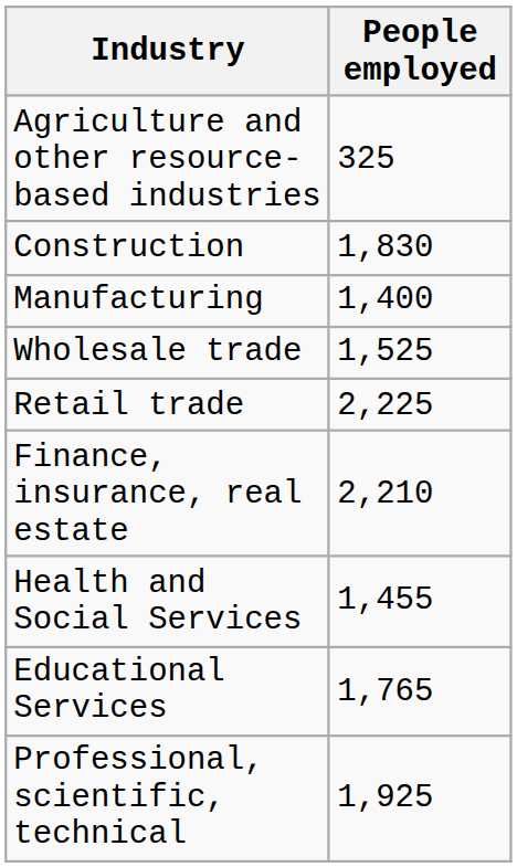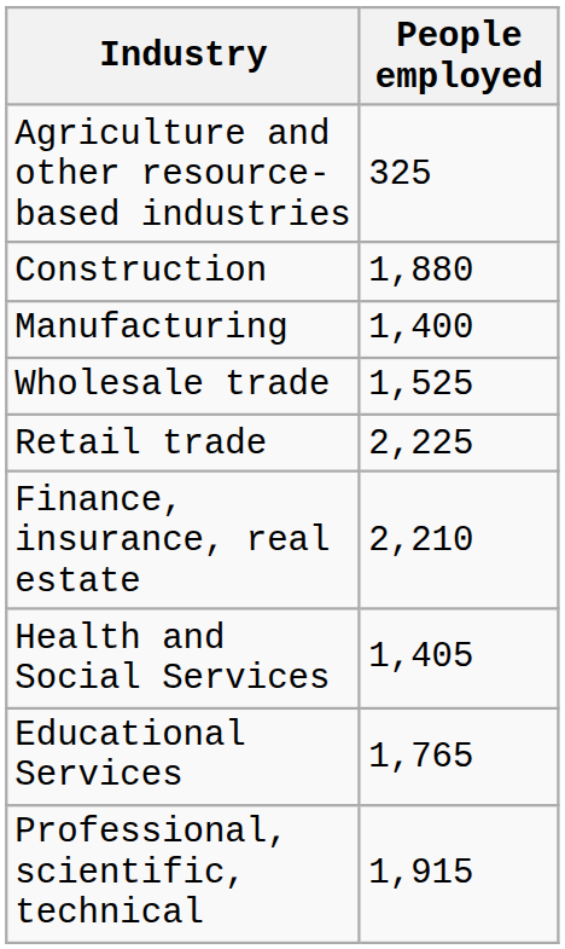Construction | People employed: 1,830 -> 1,880
Health and Social Services | People employed: 1,455 -> 1,405
Professional, scientific, technical | People employed: 1,925 -> 1,915
